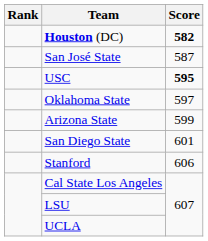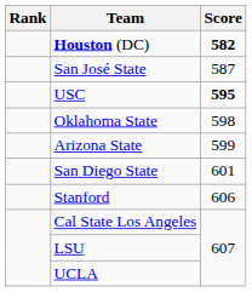Oklahoma State | Score: 597 -> 598
